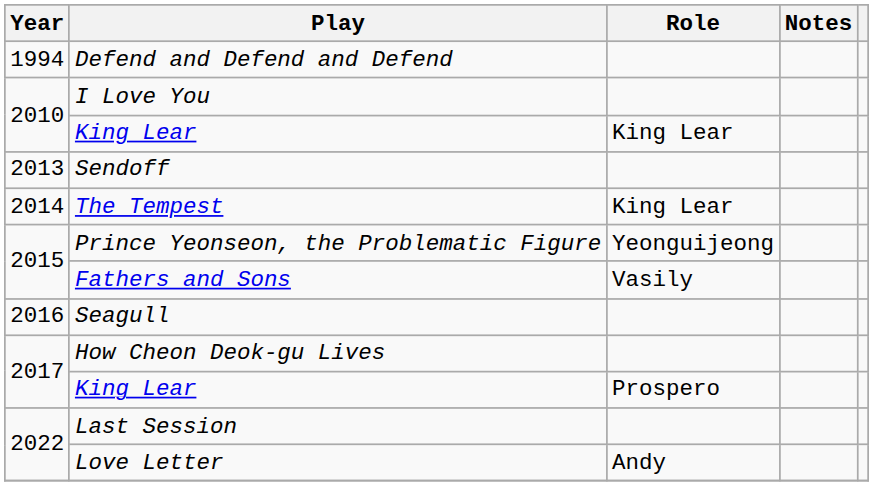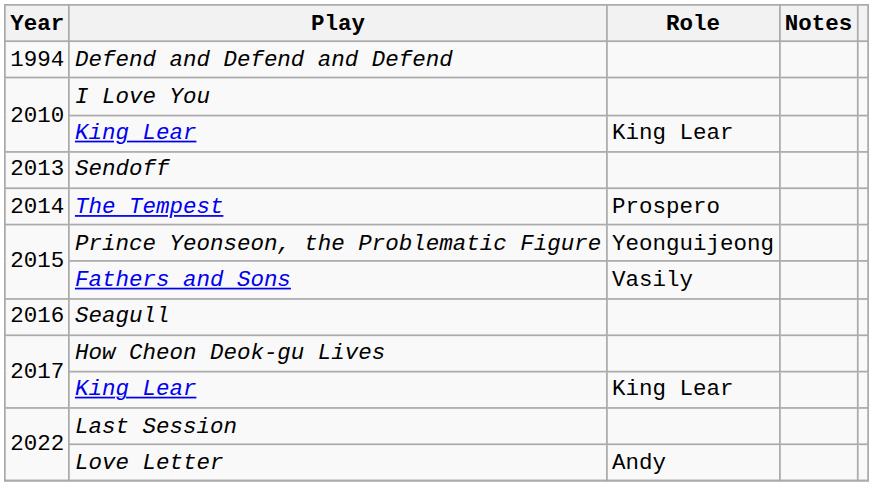The Tempest | Role: King Lear -> Prospero
2017 / King Lear | Role: Prospero -> King Lear
